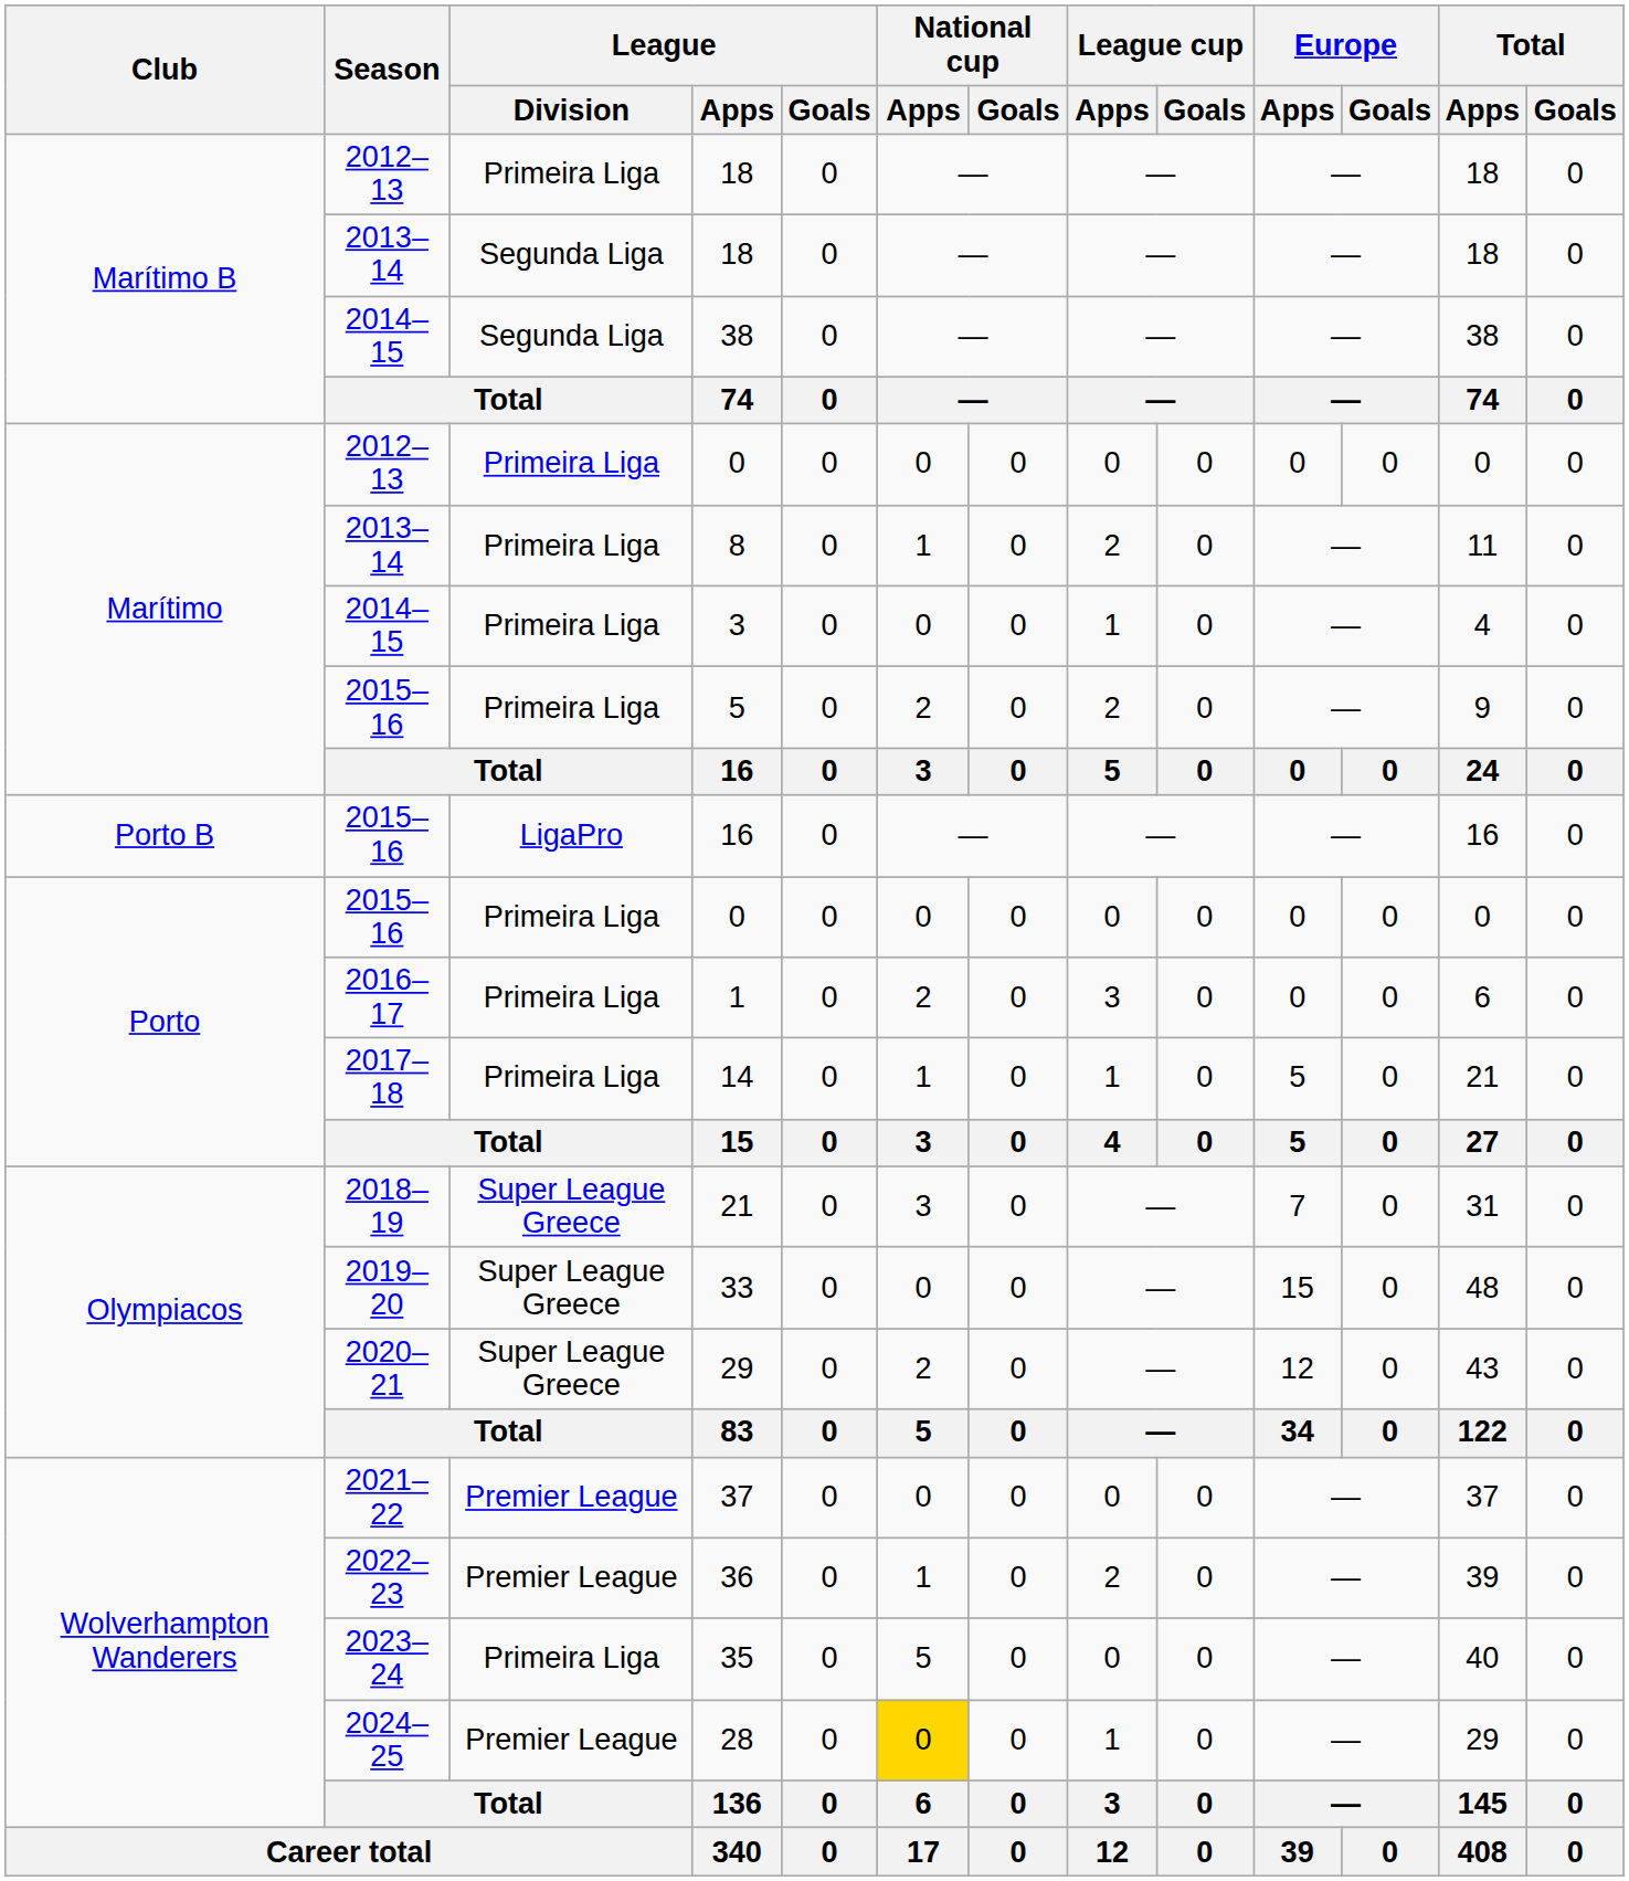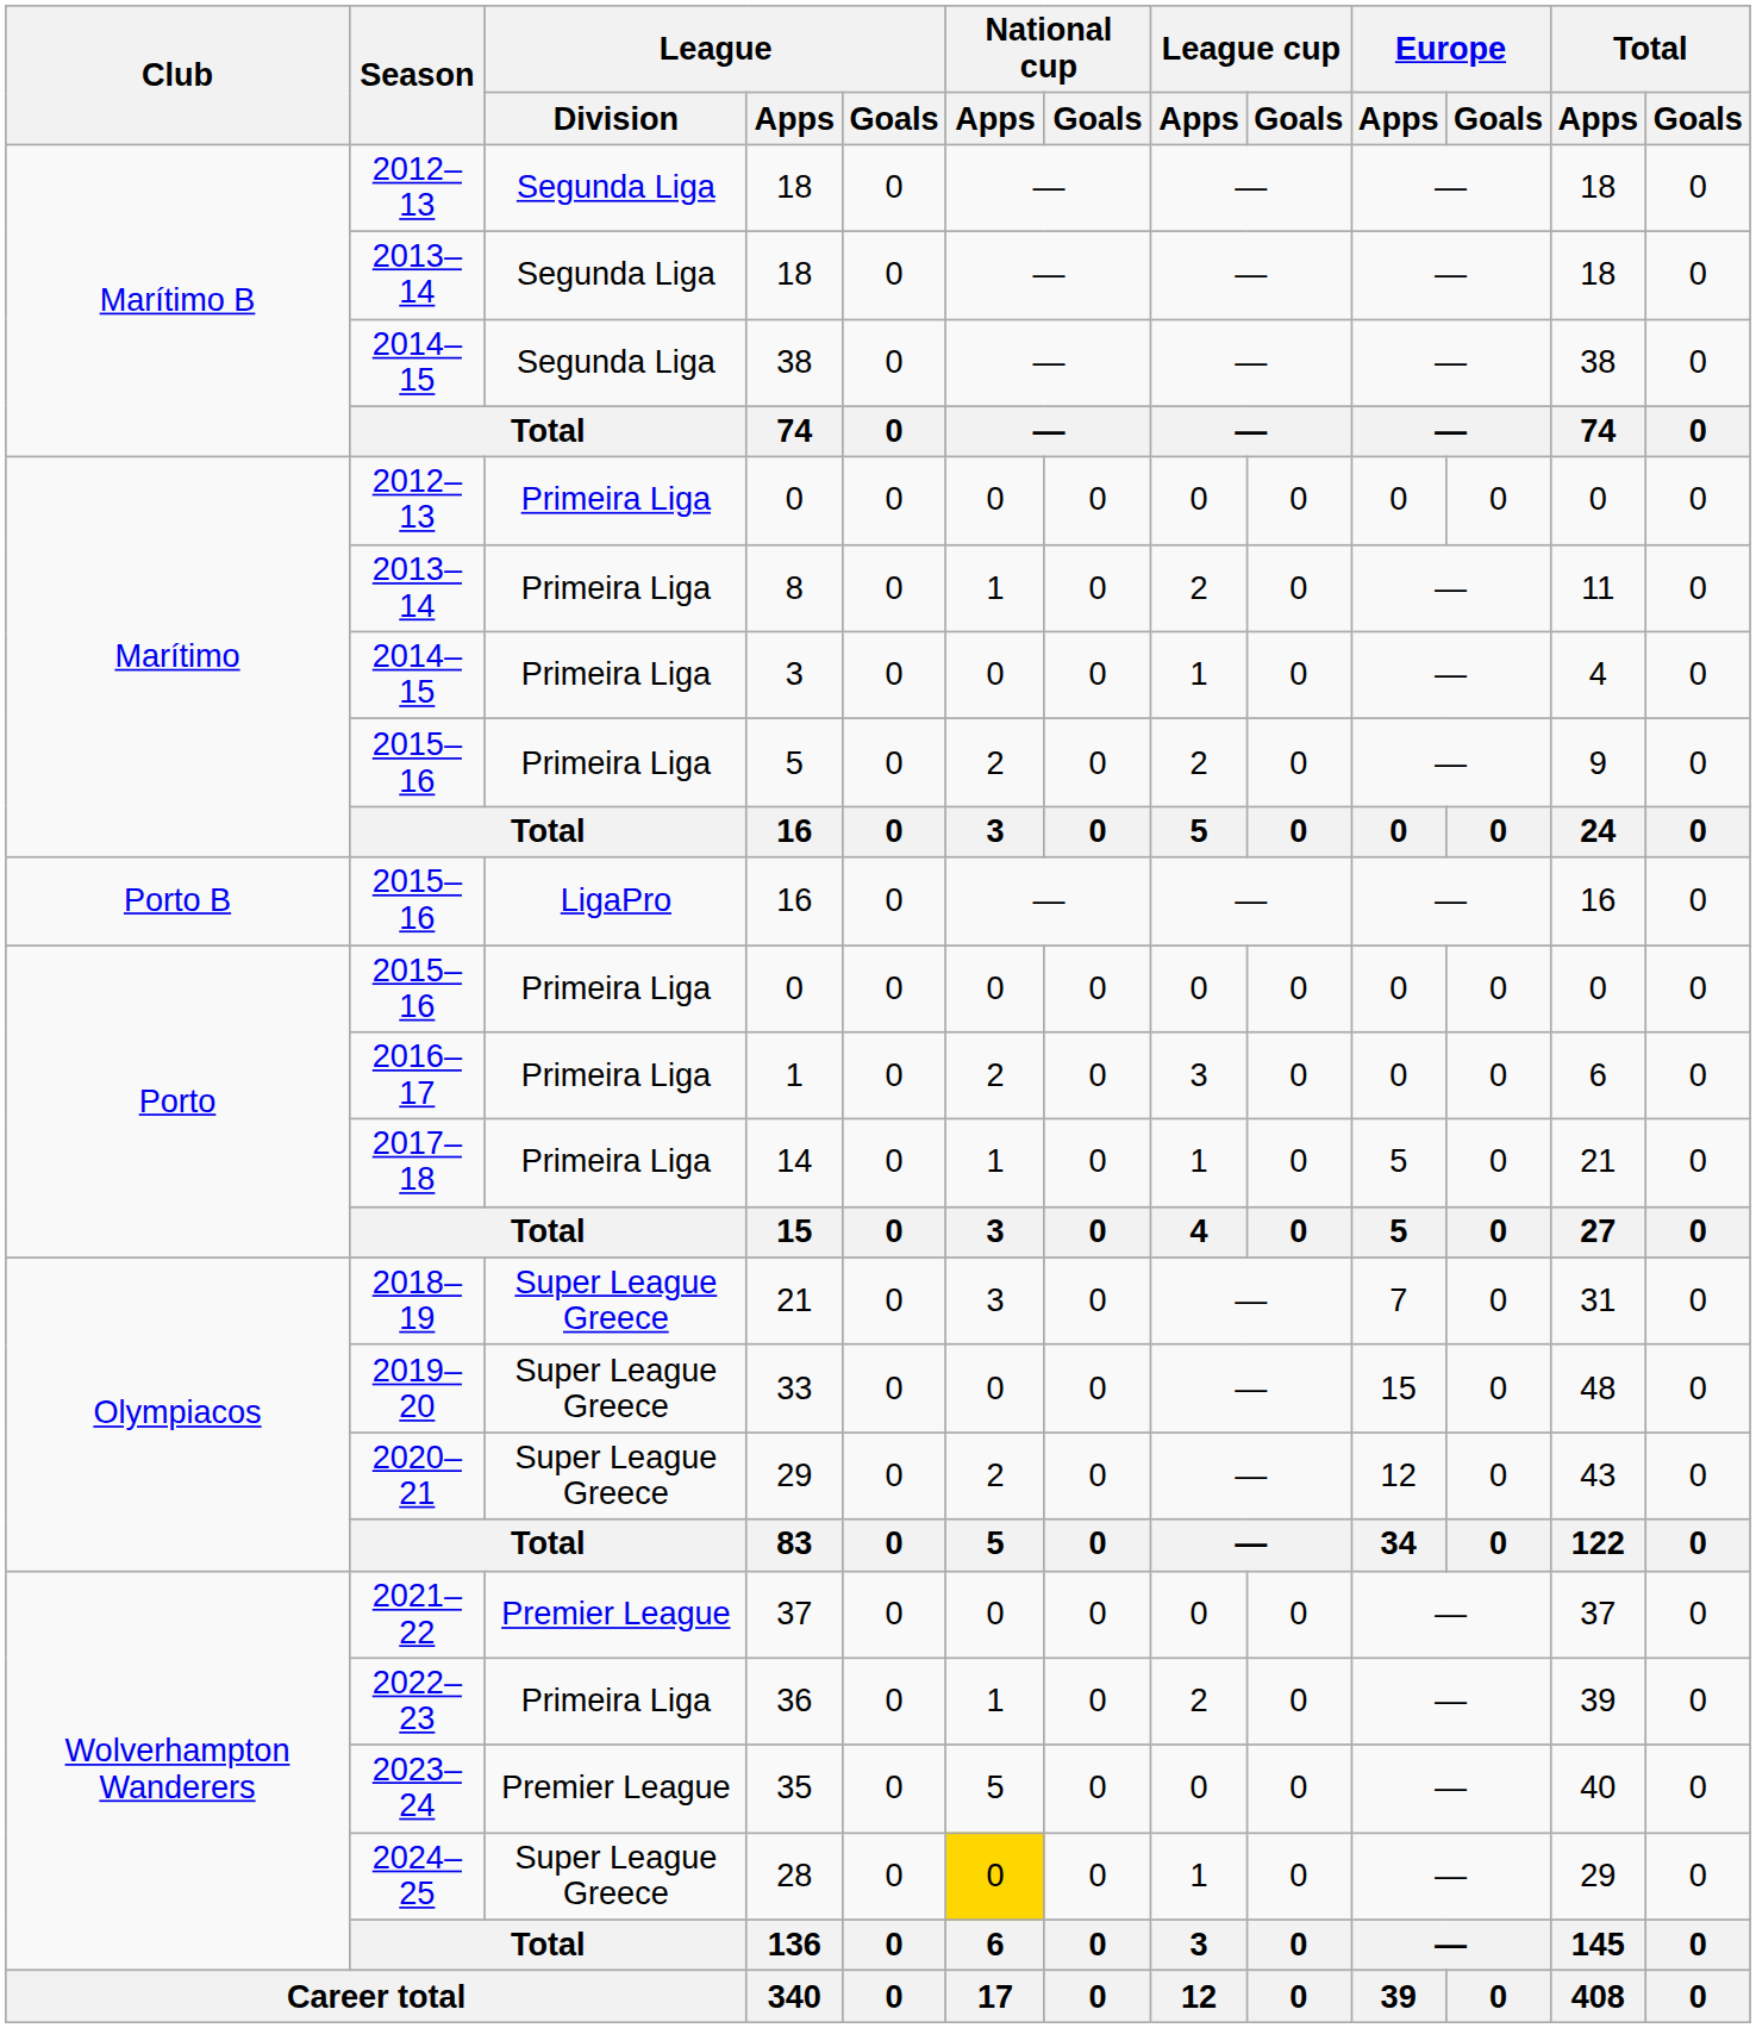2012–13 / 18 | League / Division: Primeira Liga -> Segunda Liga
36 | League / Division: Premier League -> Primeira Liga
35 | League / Division: Primeira Liga -> Premier League
28 | League / Division: Premier League -> Super League Greece
